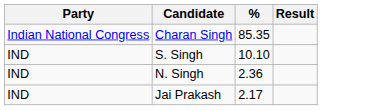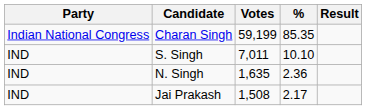+ column: Votes | 59,199 | 7,011 | 1,635 | 1,508
